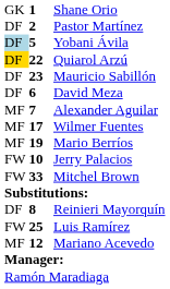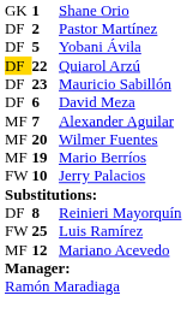Yobani Ávila | column 1: lightblue background -> no background
Wilmer Fuentes | column 2: 17 -> 20
- row: FW | 33 | Mitchel Brown
